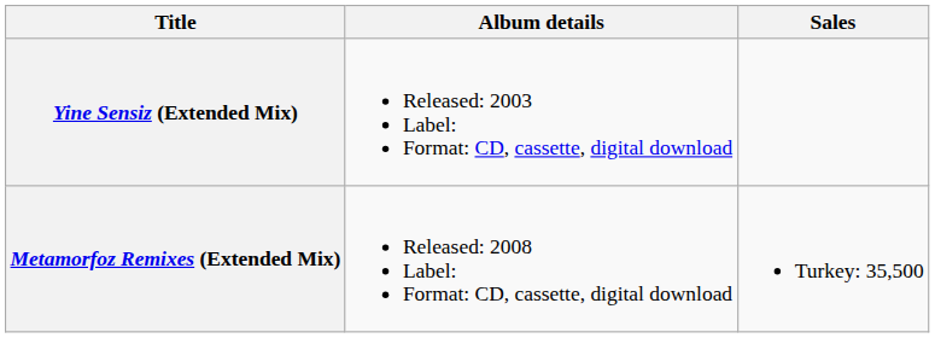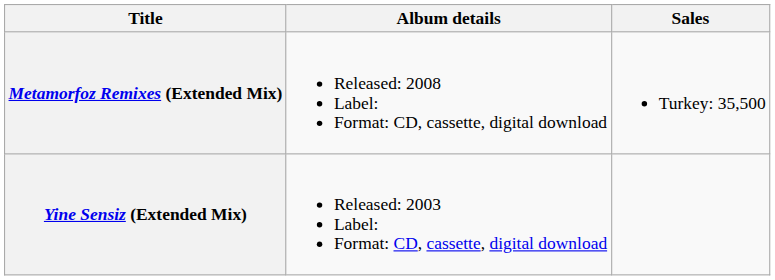rows swapped: Yine Sensiz (Extended Mix) <-> Metamorfoz Remixes (Extended Mix)
